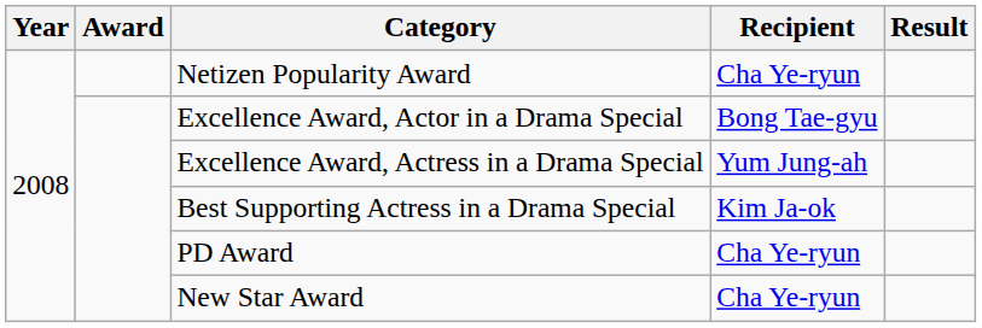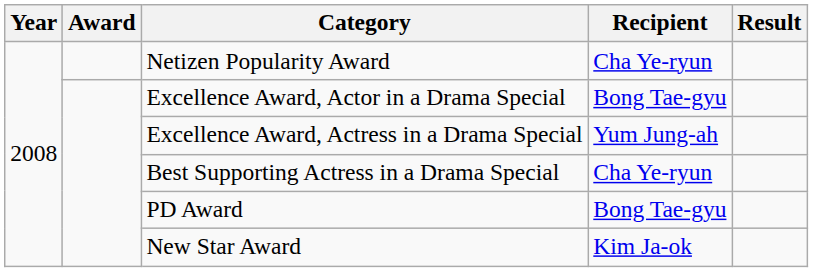Best Supporting Actress in a Drama Special | Recipient: Kim Ja-ok -> Cha Ye-ryun
PD Award | Recipient: Cha Ye-ryun -> Bong Tae-gyu
New Star Award | Recipient: Cha Ye-ryun -> Kim Ja-ok
